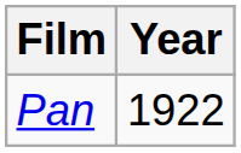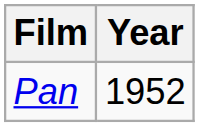Pan | Year: 1922 -> 1952
